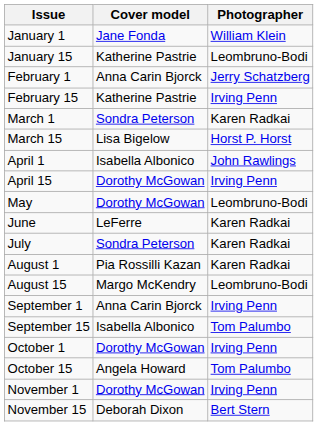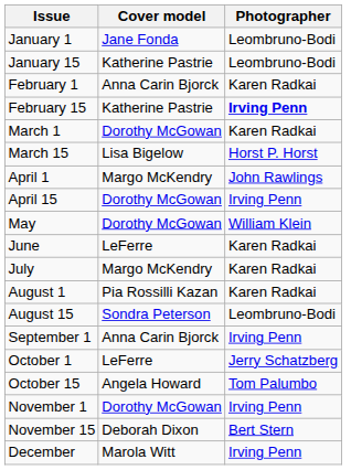January 1 | Photographer: William Klein -> Leombruno-Bodi
February 1 | Photographer: Jerry Schatzberg -> Karen Radkai
February 15 | Photographer: normal -> bold
March 1 | Cover model: Sondra Peterson -> Dorothy McGowan
April 1 | Cover model: Isabella Albonico -> Margo McKendry
May | Photographer: Leombruno-Bodi -> William Klein
July | Cover model: Sondra Peterson -> Margo McKendry
August 15 | Cover model: Margo McKendry -> Sondra Peterson
- row: September 15 | Isabella Albonico | Tom Palumbo
October 1 | Cover model: Dorothy McGowan -> LeFerre
October 1 | Photographer: Irving Penn -> Jerry Schatzberg
+ row: December | Marola Witt | Irving Penn
